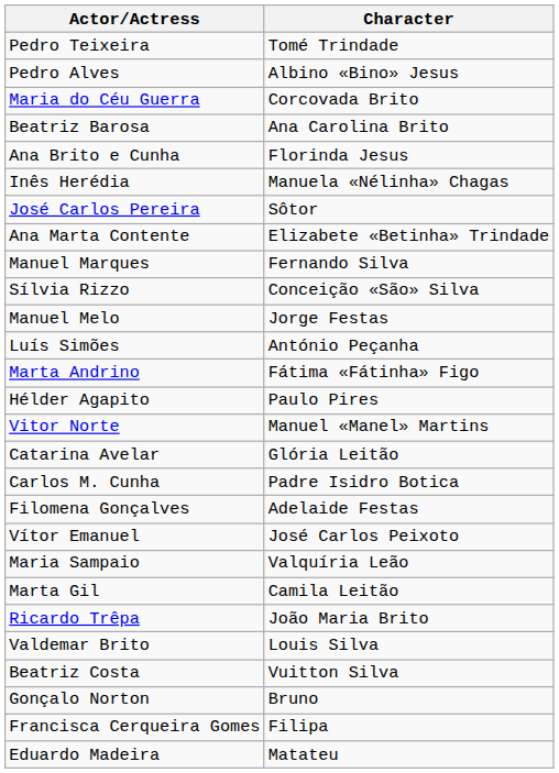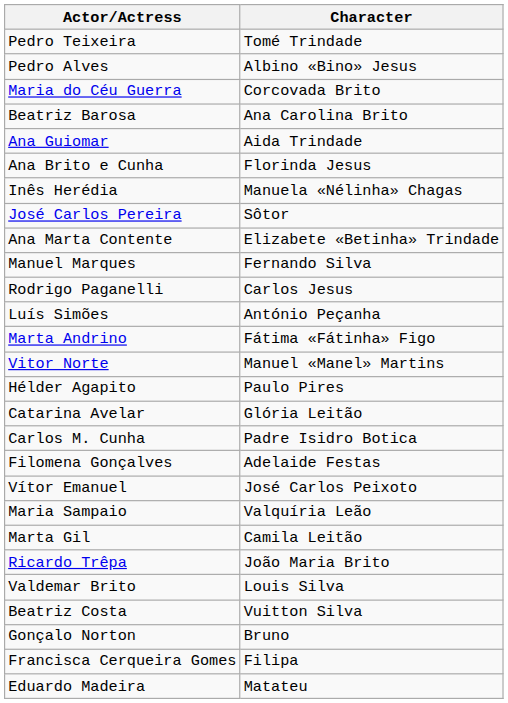+ row: Ana Guiomar | Aida Trindade
- row: Sílvia Rizzo | Conceição «São» Silva
+ row: Rodrigo Paganelli | Carlos Jesus
- row: Manuel Melo | Jorge Festas
rows swapped: Hélder Agapito <-> Vitor Norte
